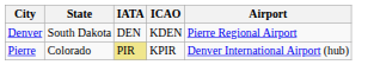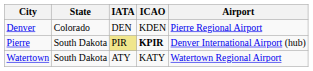Denver | State: South Dakota -> Colorado
Pierre | State: Colorado -> South Dakota
Pierre | ICAO: normal -> bold
+ row: Watertown | South Dakota | ATY | KATY | Watertown Regional Airport
